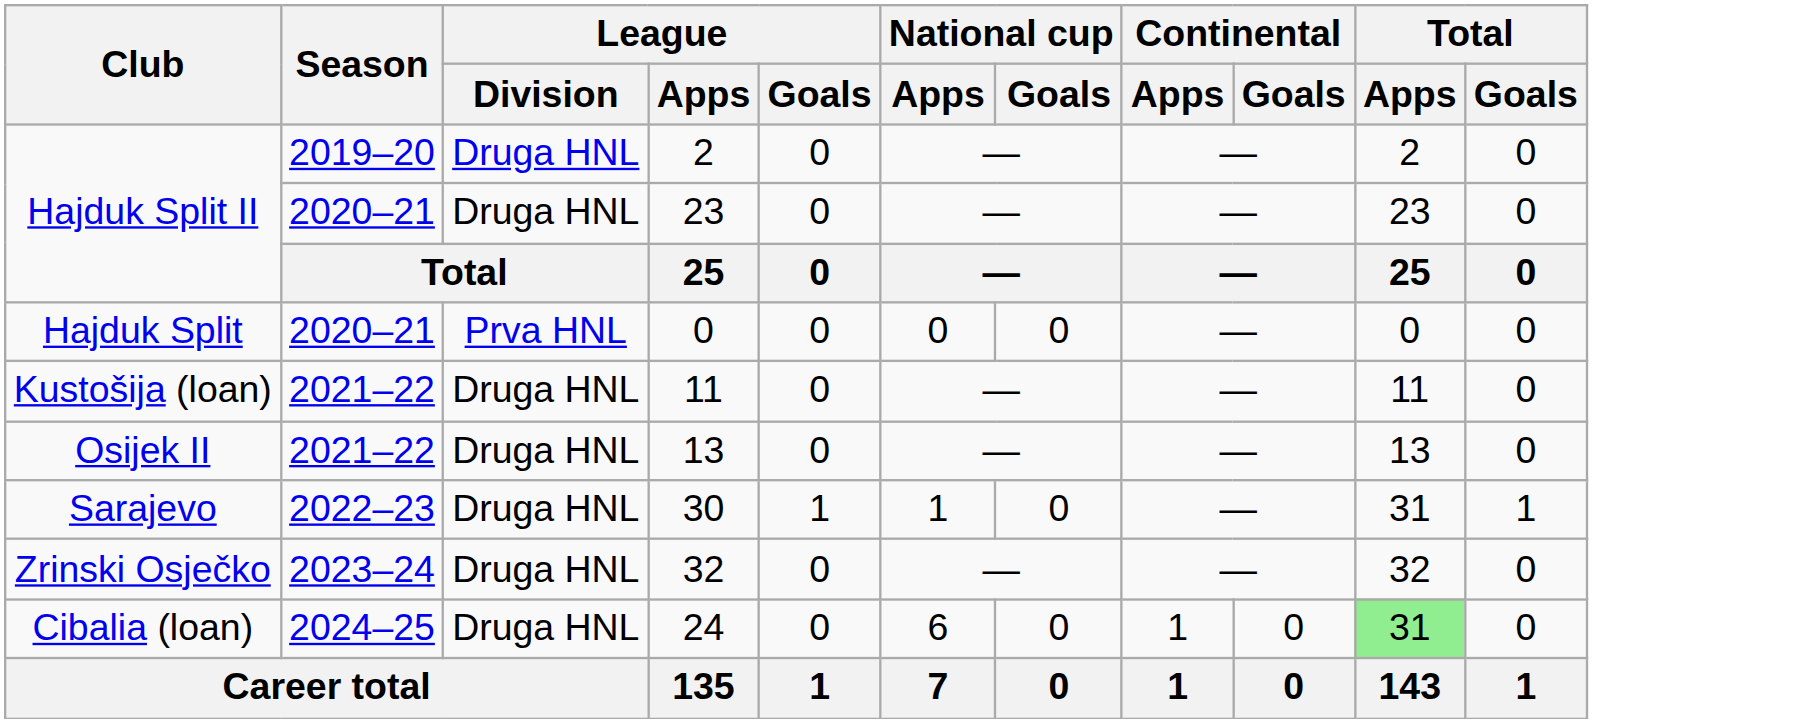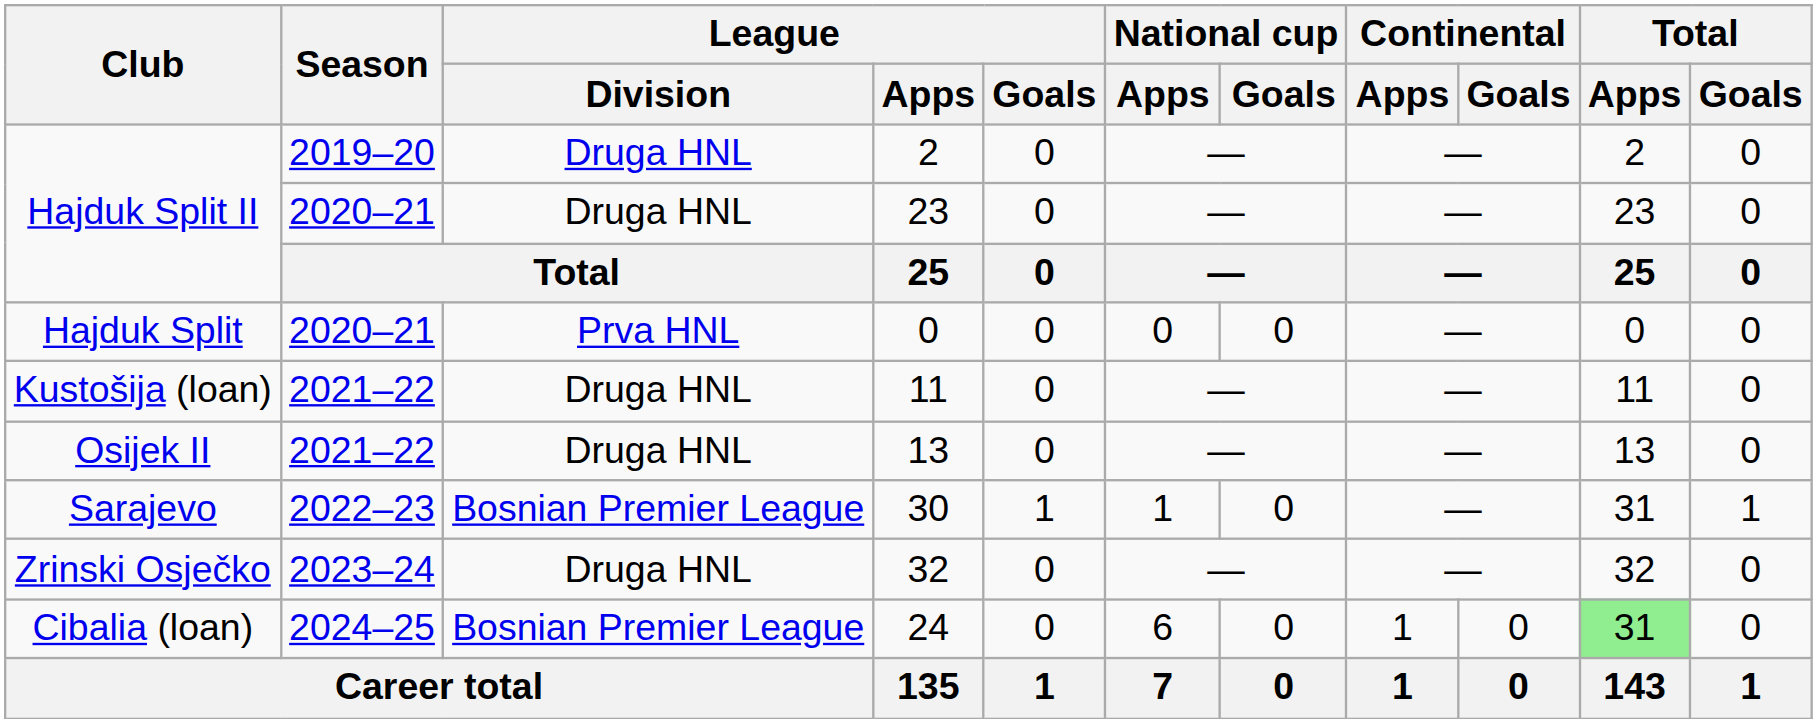30 | League / Division: Druga HNL -> Bosnian Premier League
24 | League / Division: Druga HNL -> Bosnian Premier League
